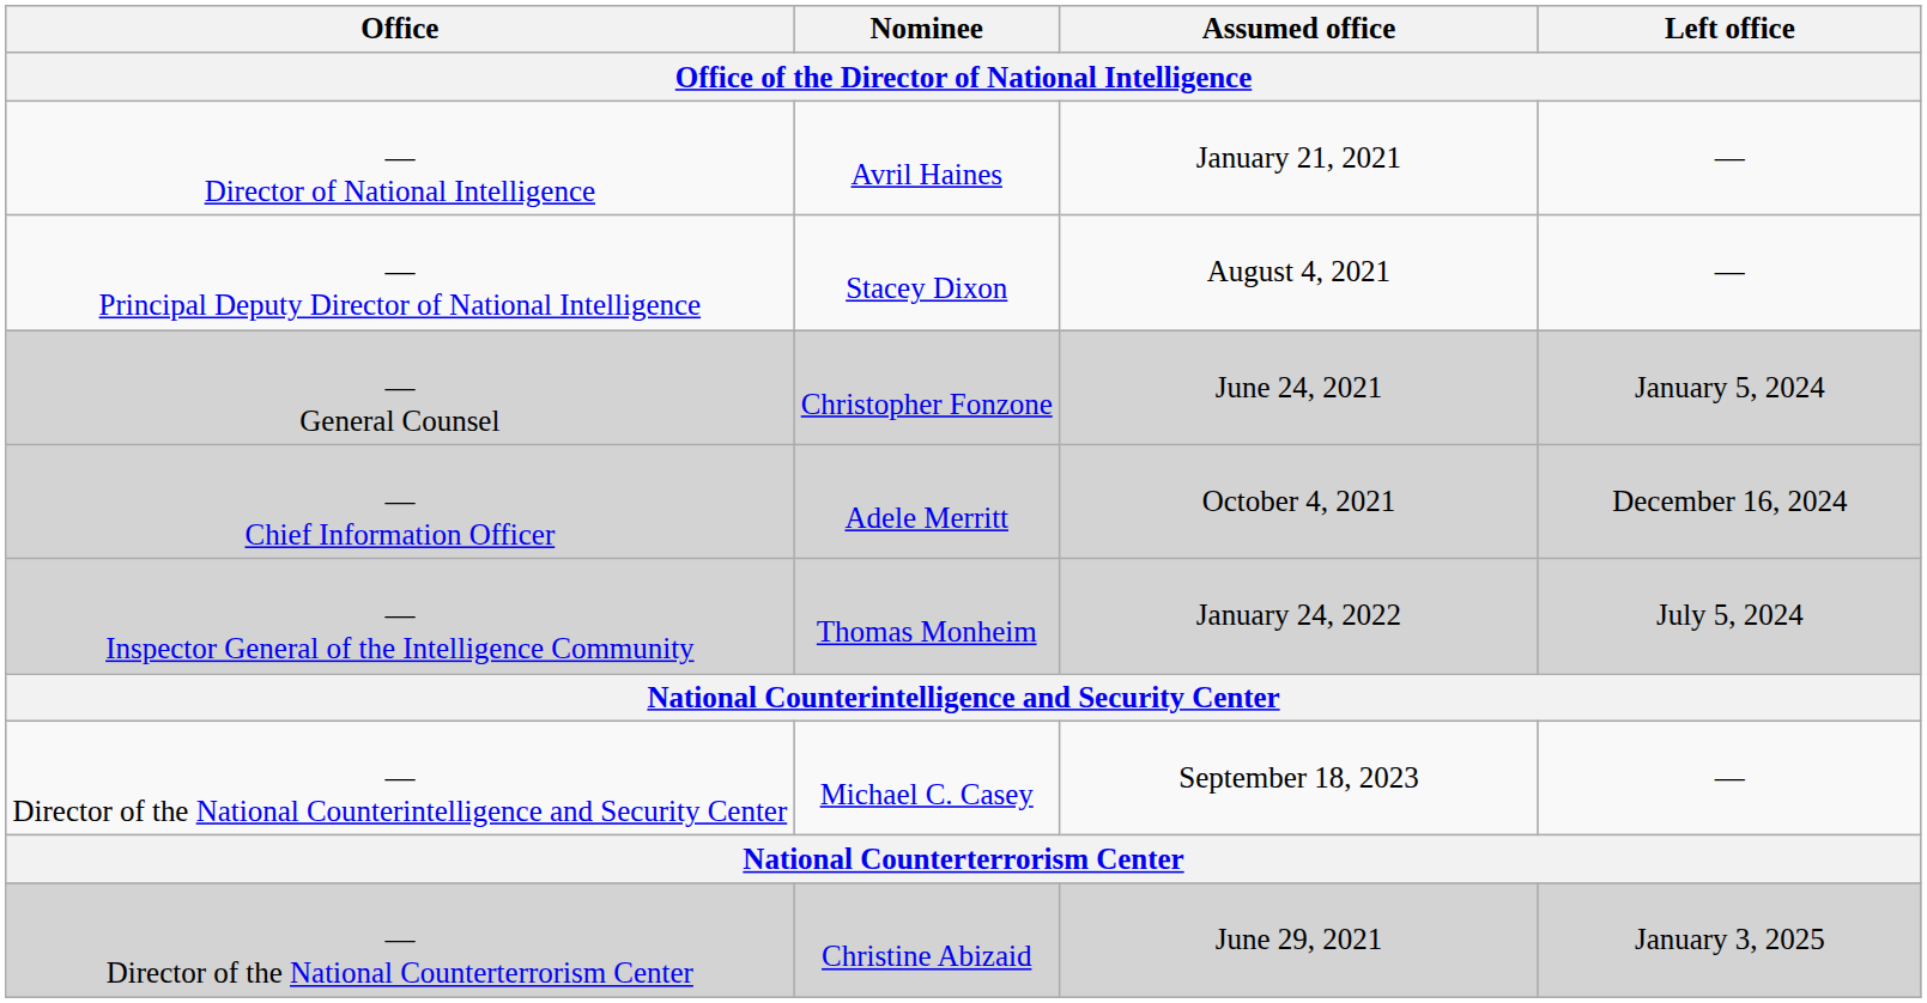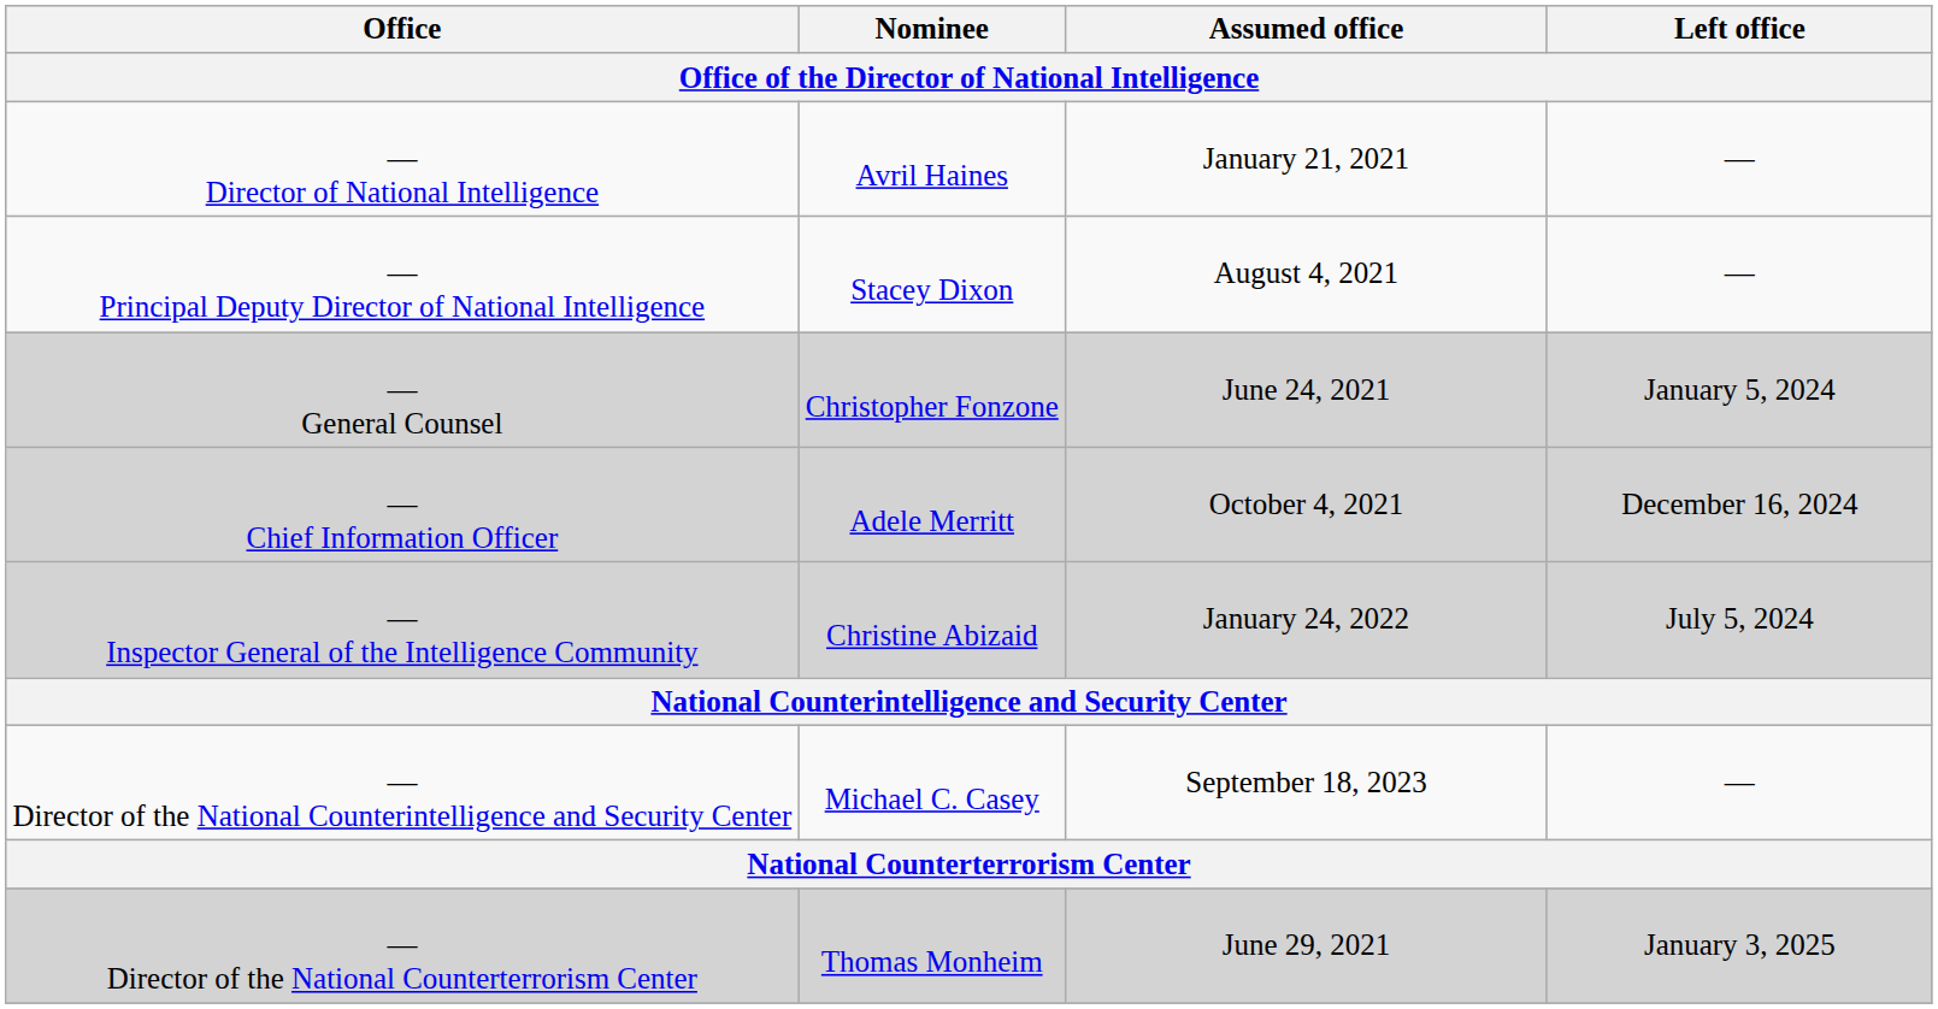— Inspector General of the Intelligence Community | Nominee: Thomas Monheim -> Christine Abizaid
— Director of the National Counterterrorism Center | Nominee: Christine Abizaid -> Thomas Monheim
